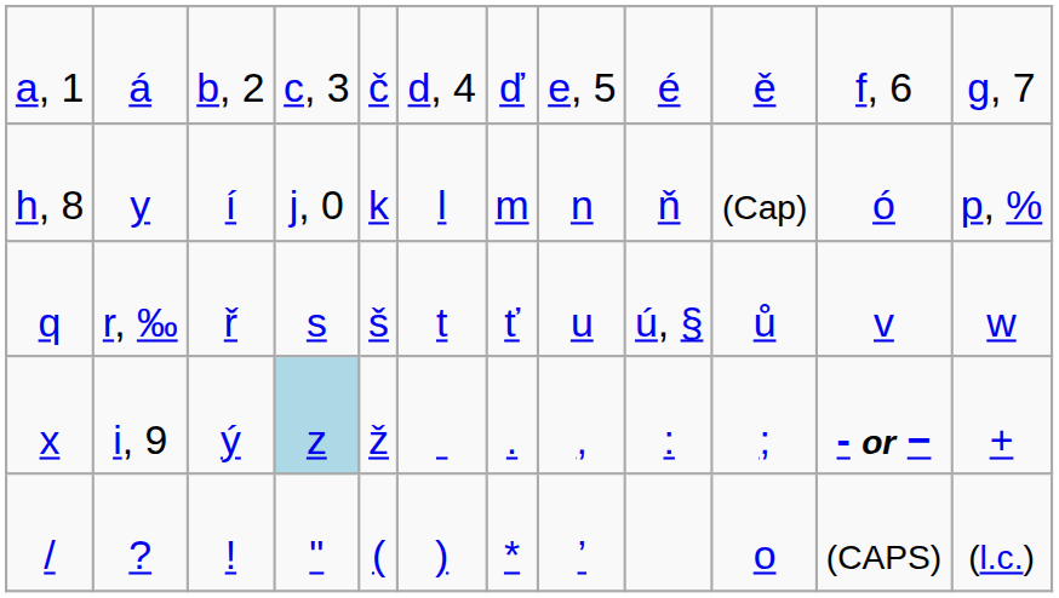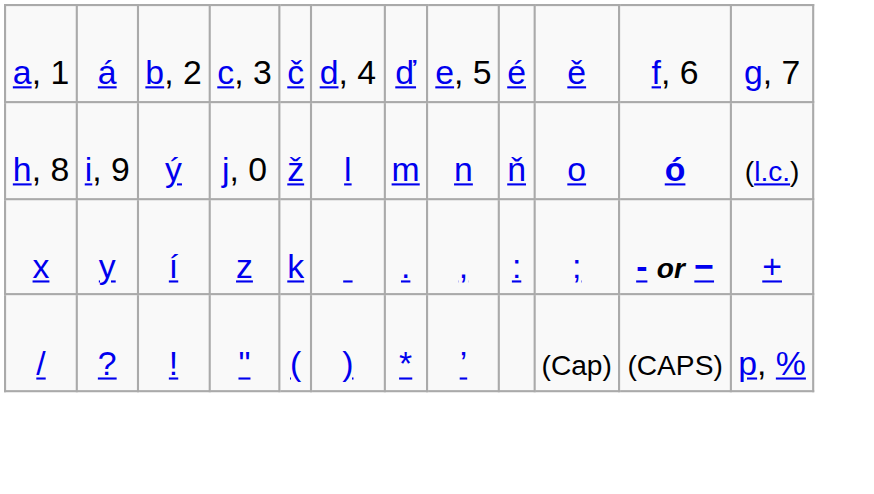h, 8 | column 2: y -> i, 9
h, 8 | column 3: í -> ý
h, 8 | column 5: k -> ž
h, 8 | column 10: (Cap) -> o
h, 8 | column 11: normal -> bold
h, 8 | column 12: p, % -> (l.c.)
- row: q | r, ‰ | ř | s | š | t | ť | u | ú, § | ů | v | w
x | column 2: i, 9 -> y
x | column 3: ý -> í
x | column 4: lightblue background -> no background
x | column 5: ž -> k
/ | column 10: o -> (Cap)
/ | column 12: (l.c.) -> p, %
